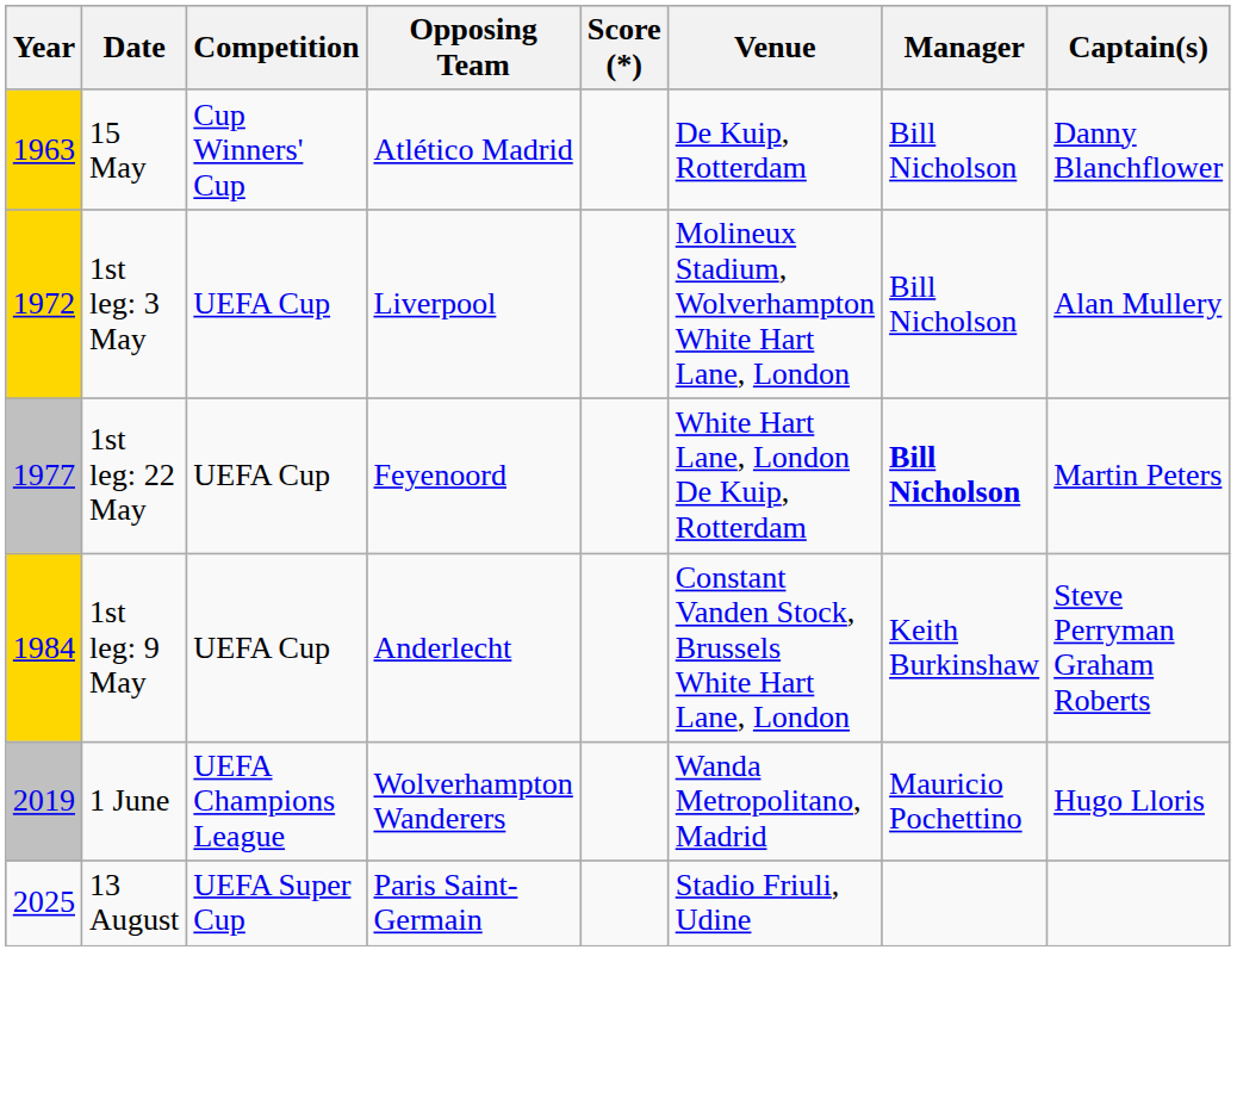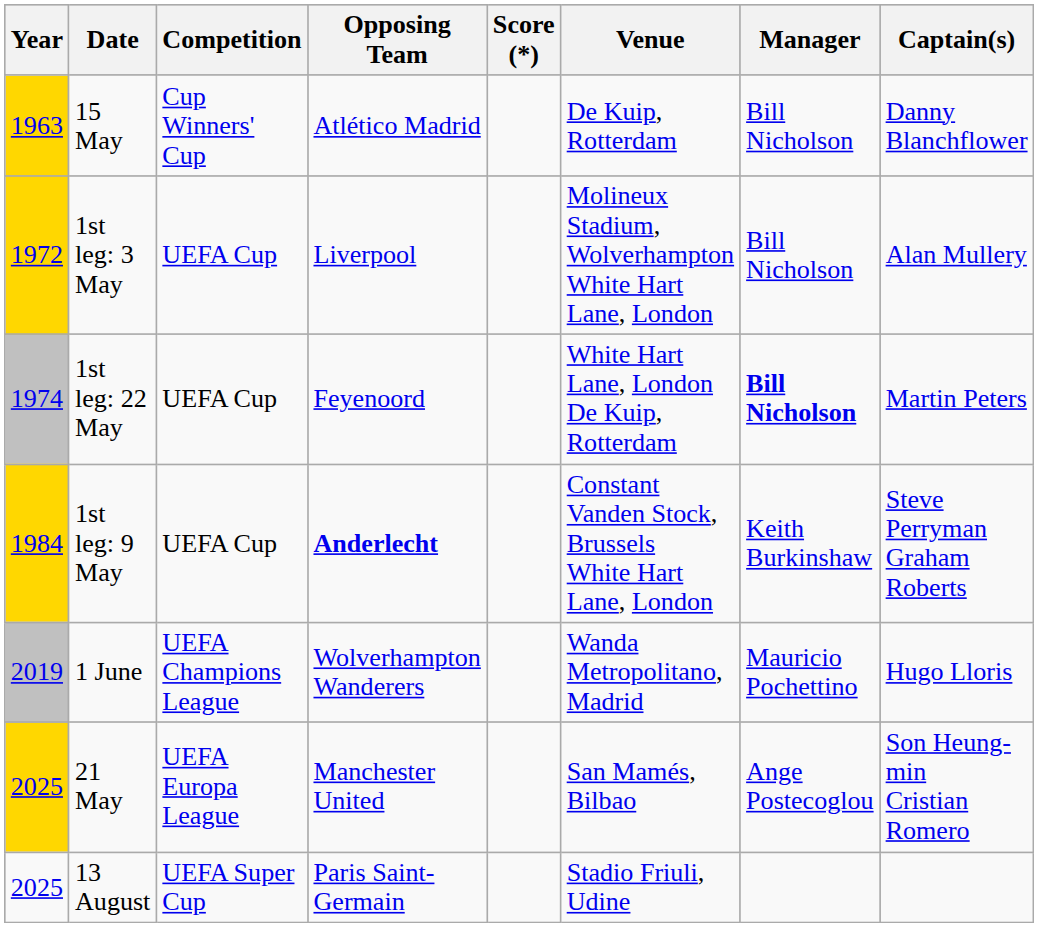1st leg: 22 May | Year: 1977 -> 1974
1st leg: 9 May | Opposing Team: normal -> bold
+ row: 2025 | 21 May | UEFA Europa League | Manchester United | San Mamés, Bilbao | Ange Postecoglou | Son Heung-min Cristian Romero
